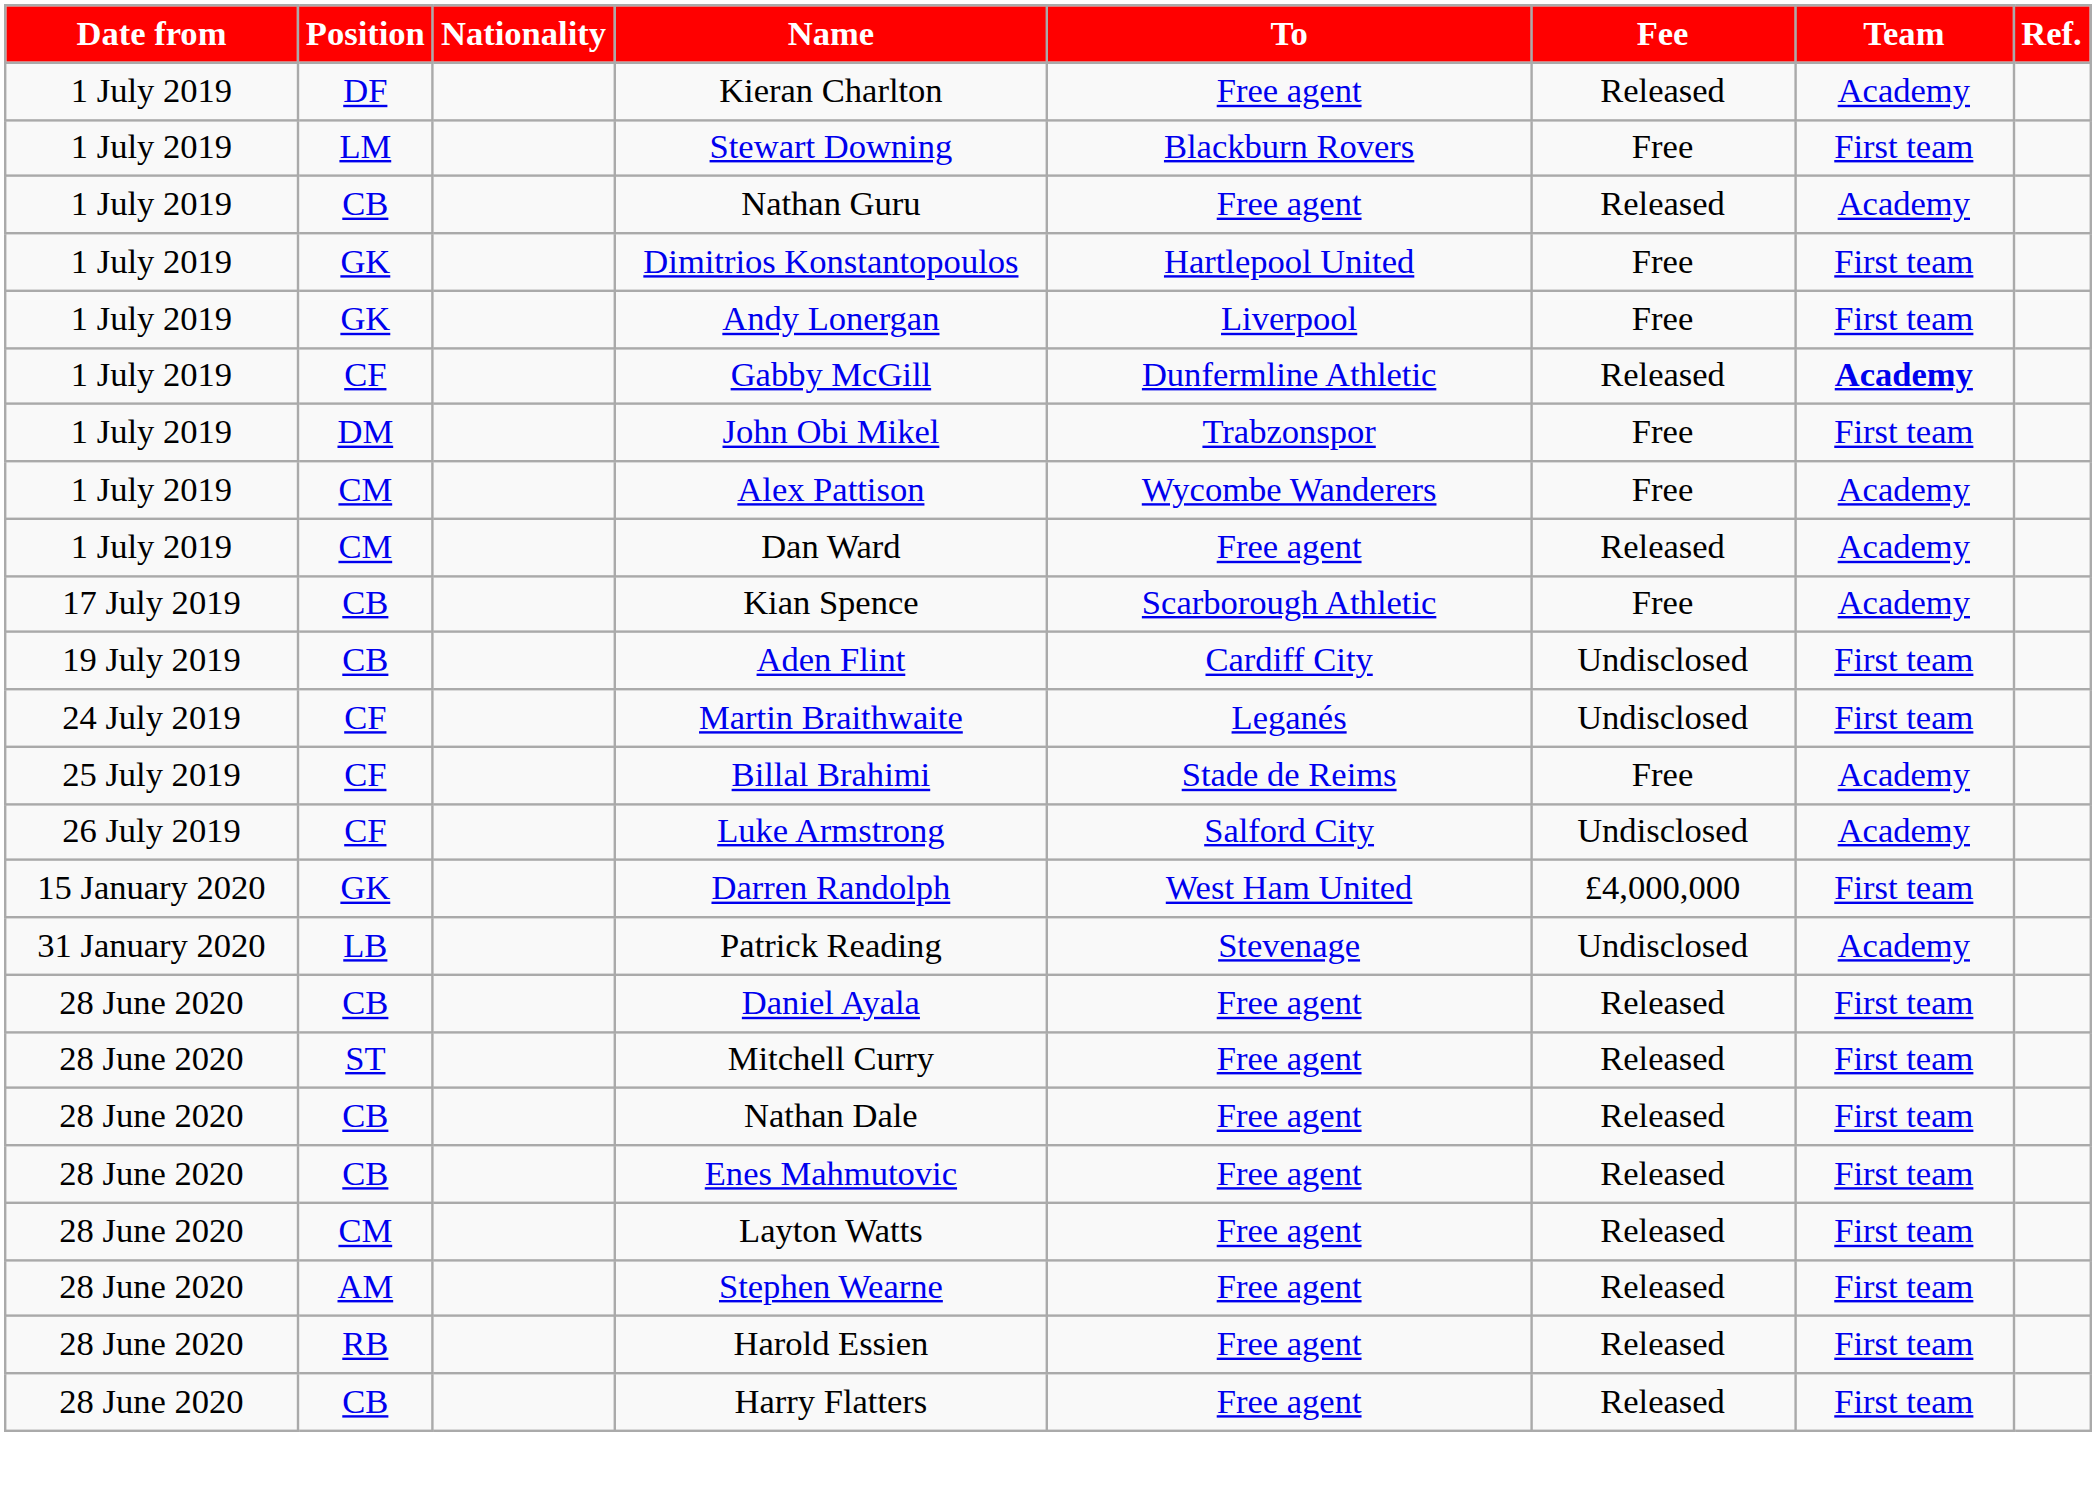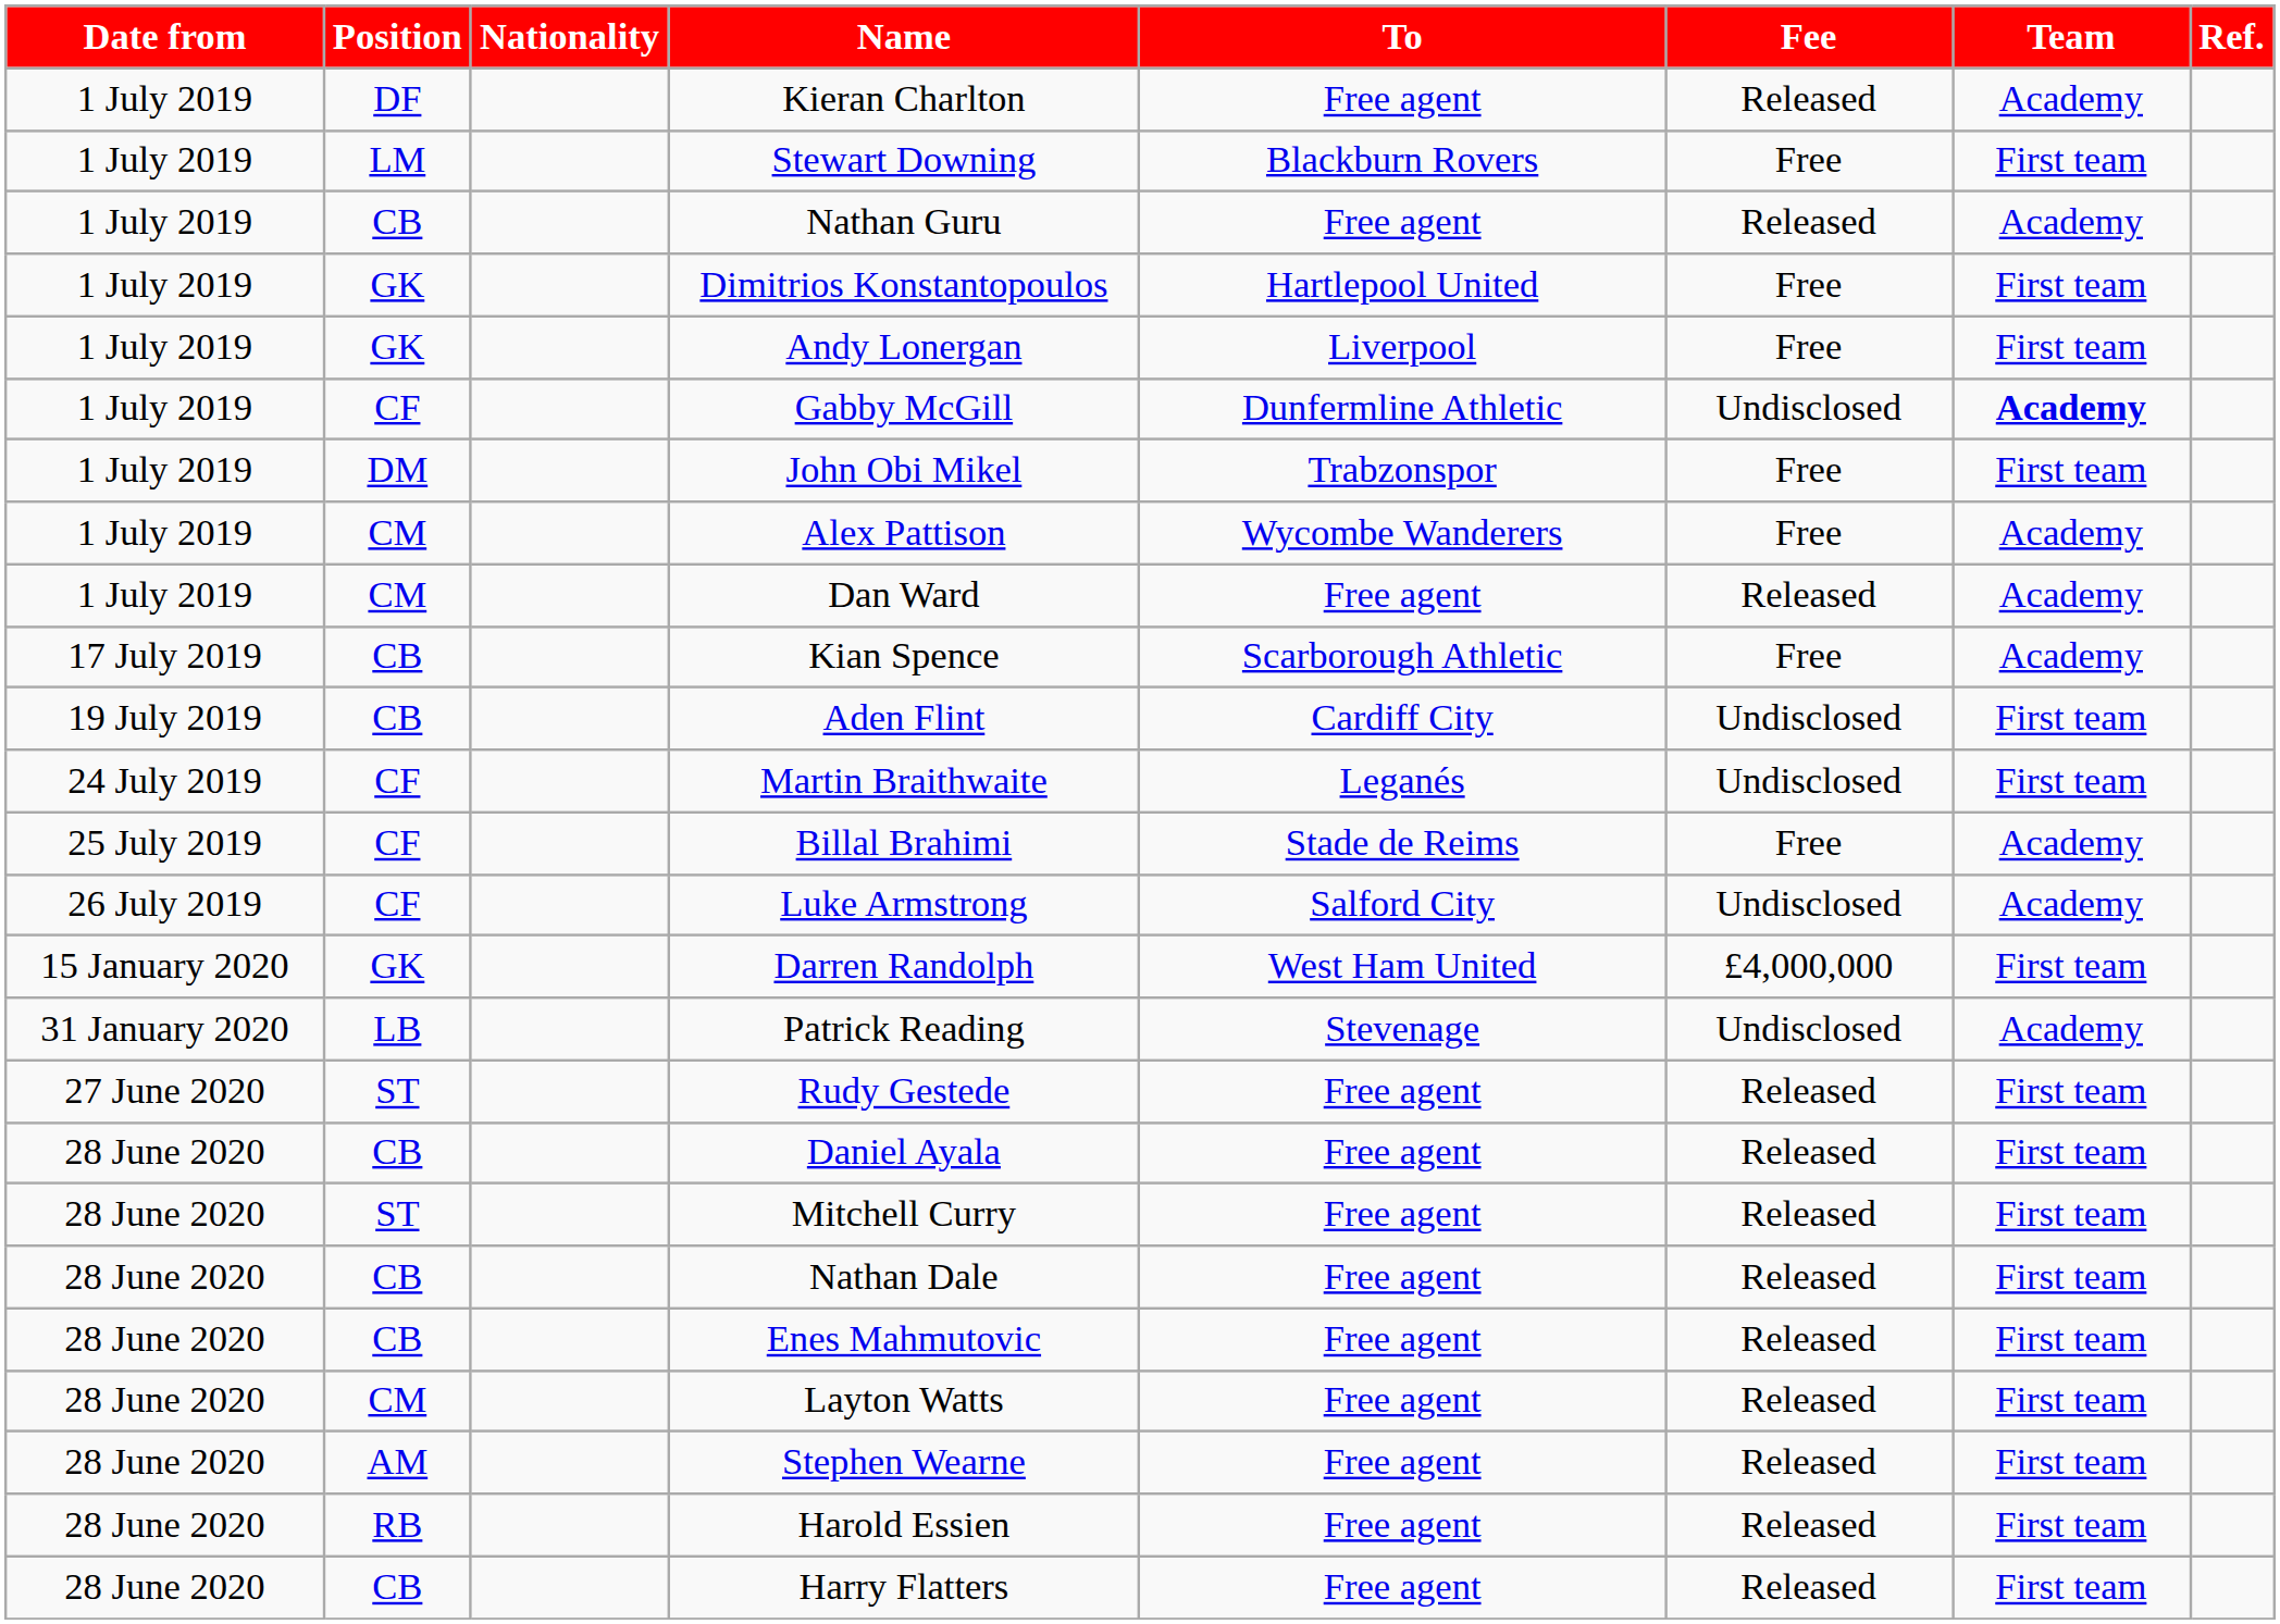Gabby McGill | Fee: Released -> Undisclosed
+ row: 27 June 2020 | ST | Rudy Gestede | Free agent | Released | First team
